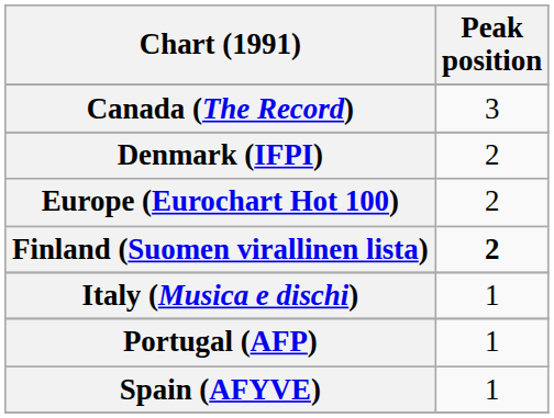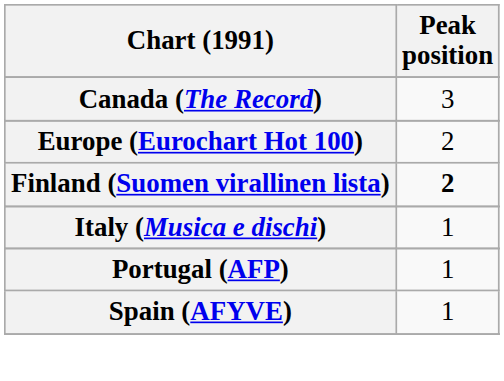- row: Denmark (IFPI) | 2
